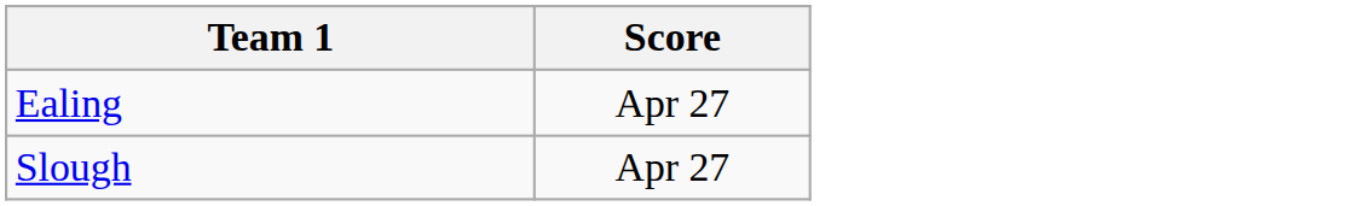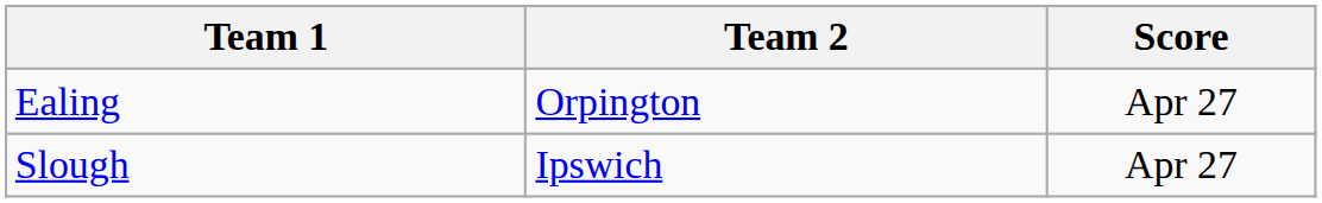+ column: Team 2 | Orpington | Ipswich
